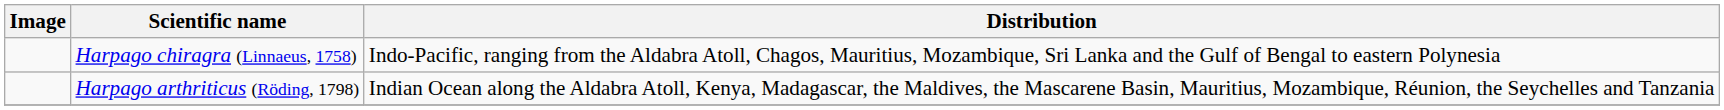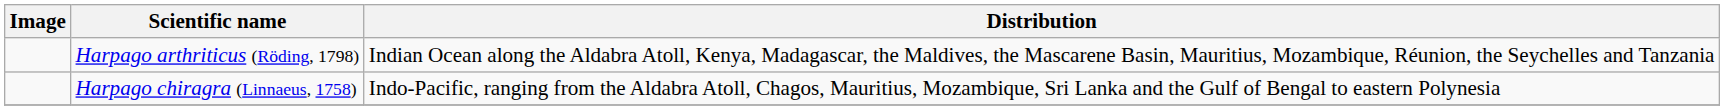rows swapped: Harpago arthriticus (Röding, 1798) <-> Harpago chiragra (Linnaeus, 1758)
